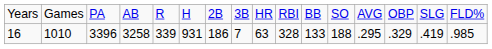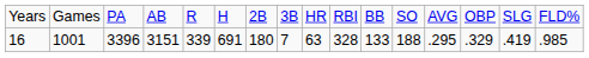16 | column 2: 1010 -> 1001
16 | column 4: 3258 -> 3151
16 | column 6: 931 -> 691
16 | column 7: 186 -> 180
